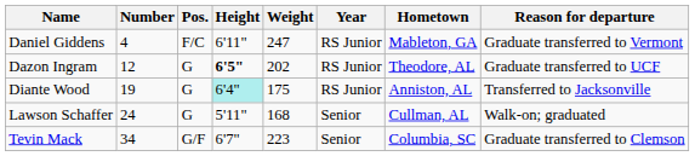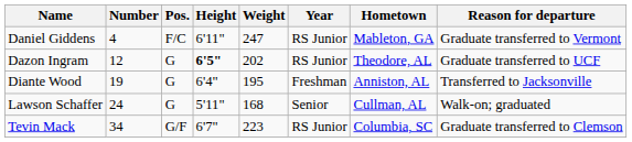Diante Wood | Height: paleturquoise background -> no background
Diante Wood | Weight: 175 -> 195
Diante Wood | Year: RS Junior -> Freshman
Tevin Mack | Year: Senior -> RS Junior
